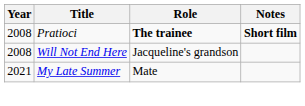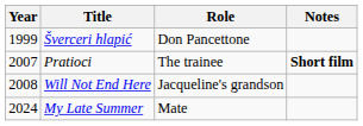+ row: 1999 | Šverceri hlapić | Don Pancettone
Pratioci | Year: 2008 -> 2007
Pratioci | Role: bold -> normal
My Late Summer | Year: 2021 -> 2024
